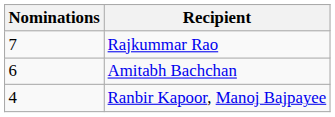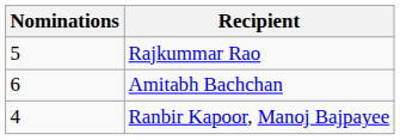Rajkummar Rao | Nominations: 7 -> 5
